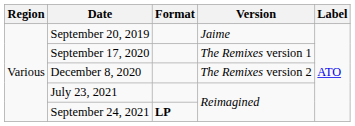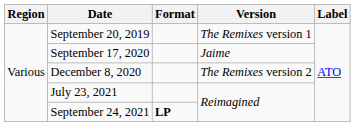September 20, 2019 | Version: Jaime -> The Remixes version 1
September 17, 2020 | Version: The Remixes version 1 -> Jaime
